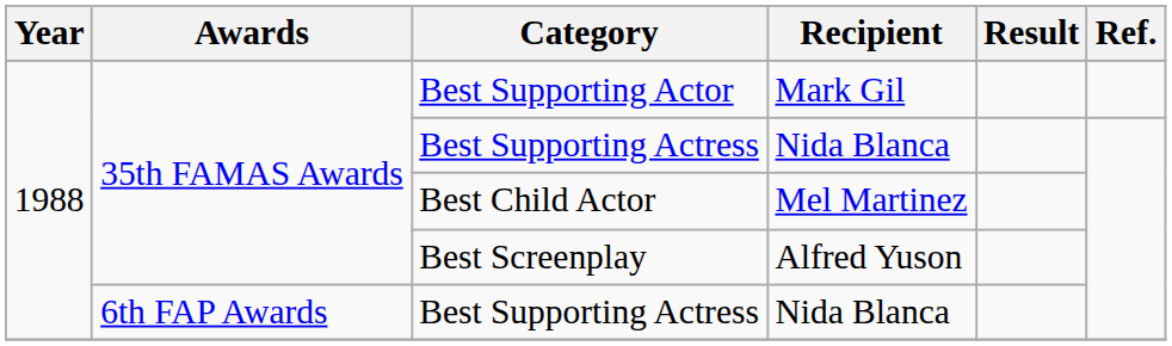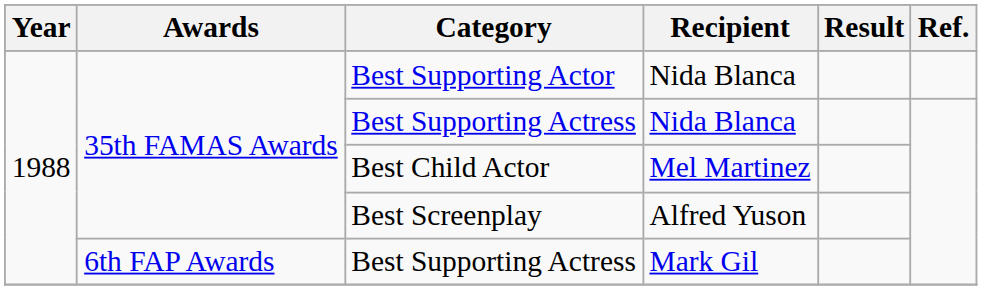Best Supporting Actor | Recipient: Mark Gil -> Nida Blanca
6th FAP Awards / Best Supporting Actress | Recipient: Nida Blanca -> Mark Gil
